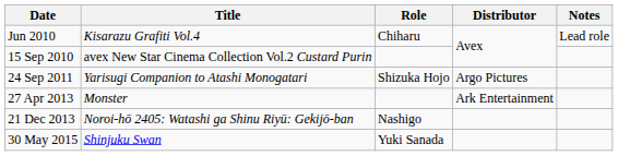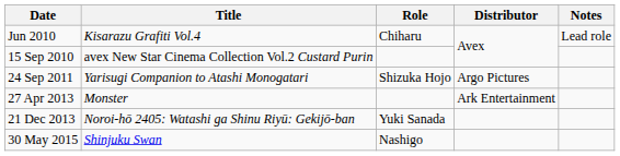21 Dec 2013 | Role: Nashigo -> Yuki Sanada
30 May 2015 | Role: Yuki Sanada -> Nashigo
